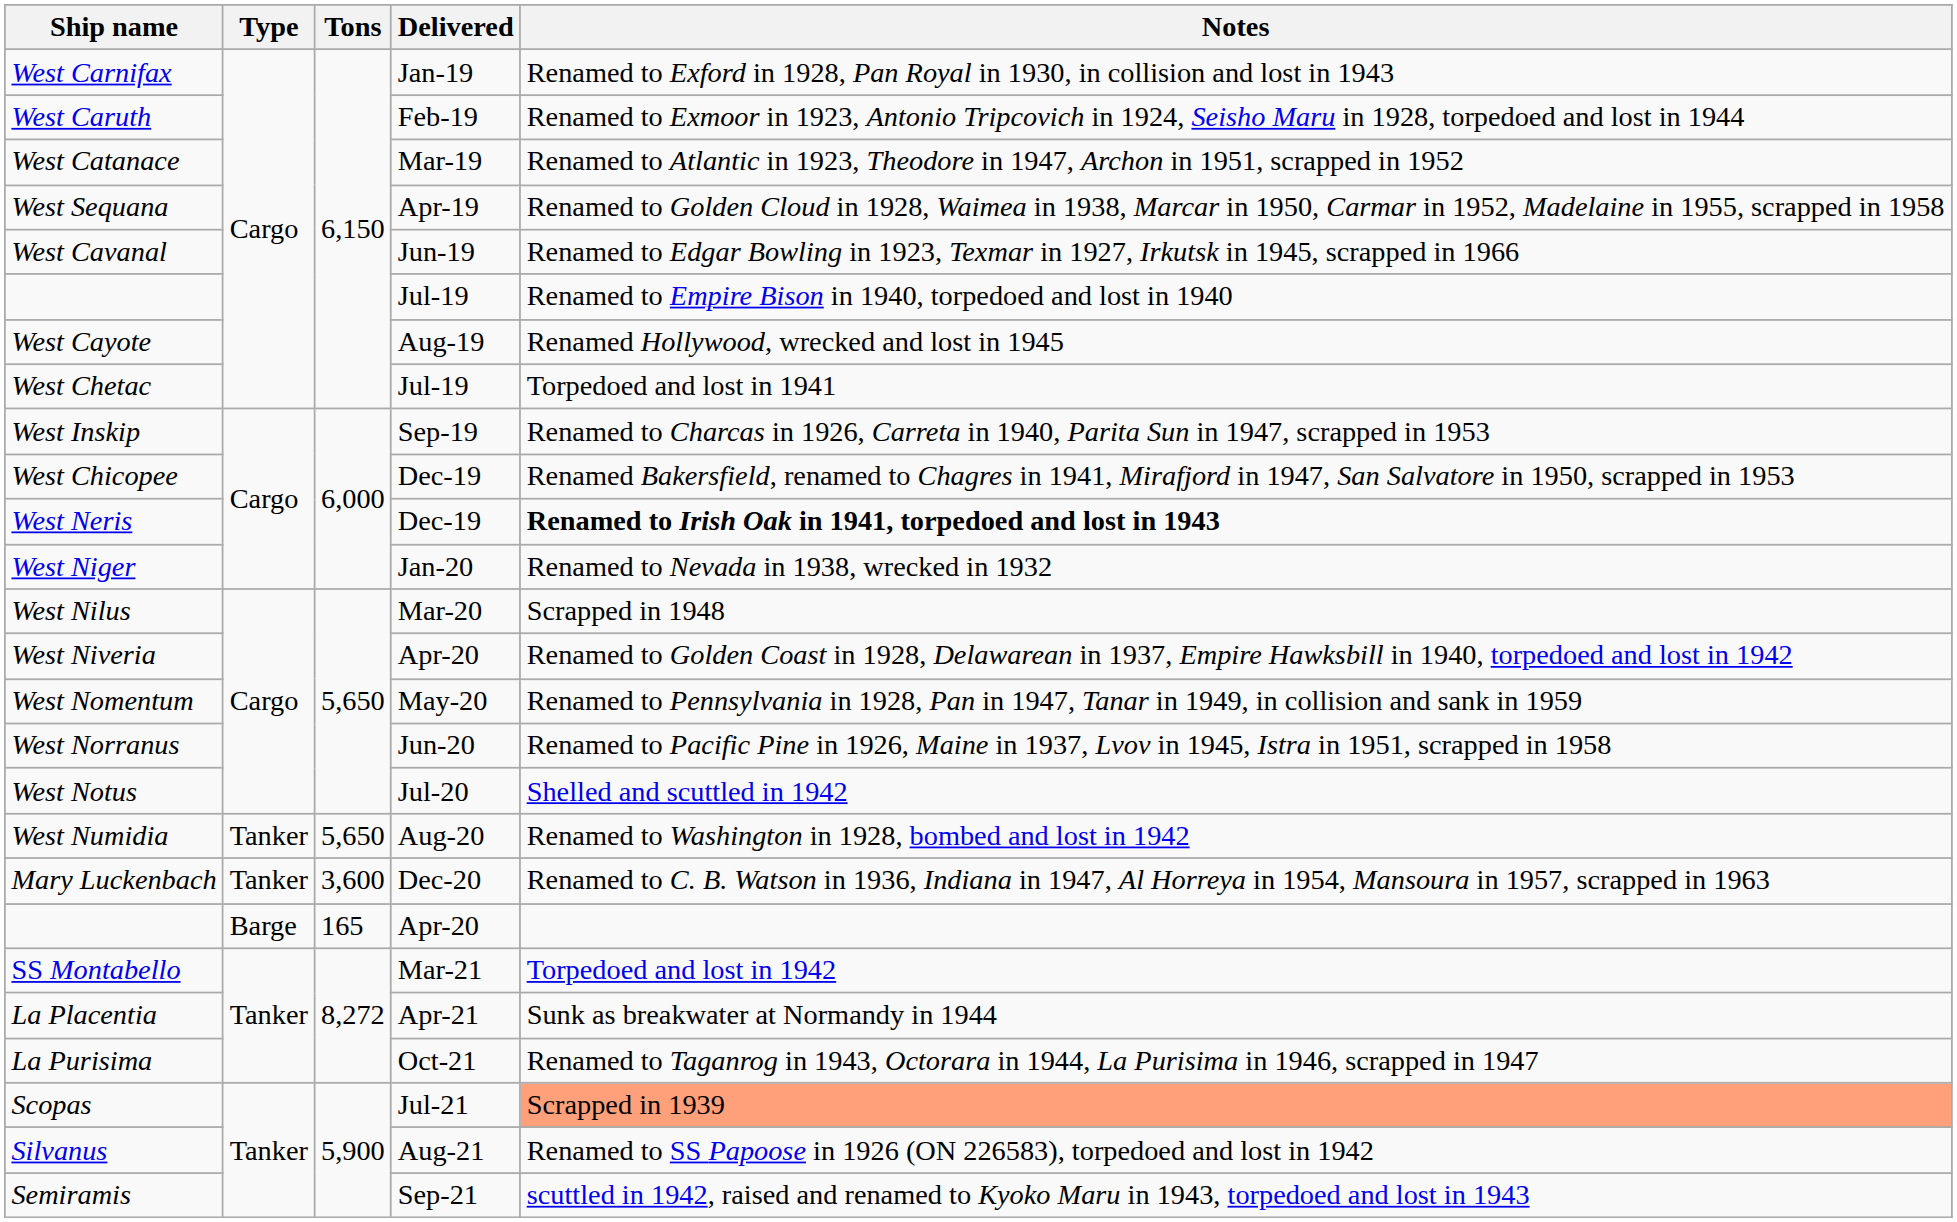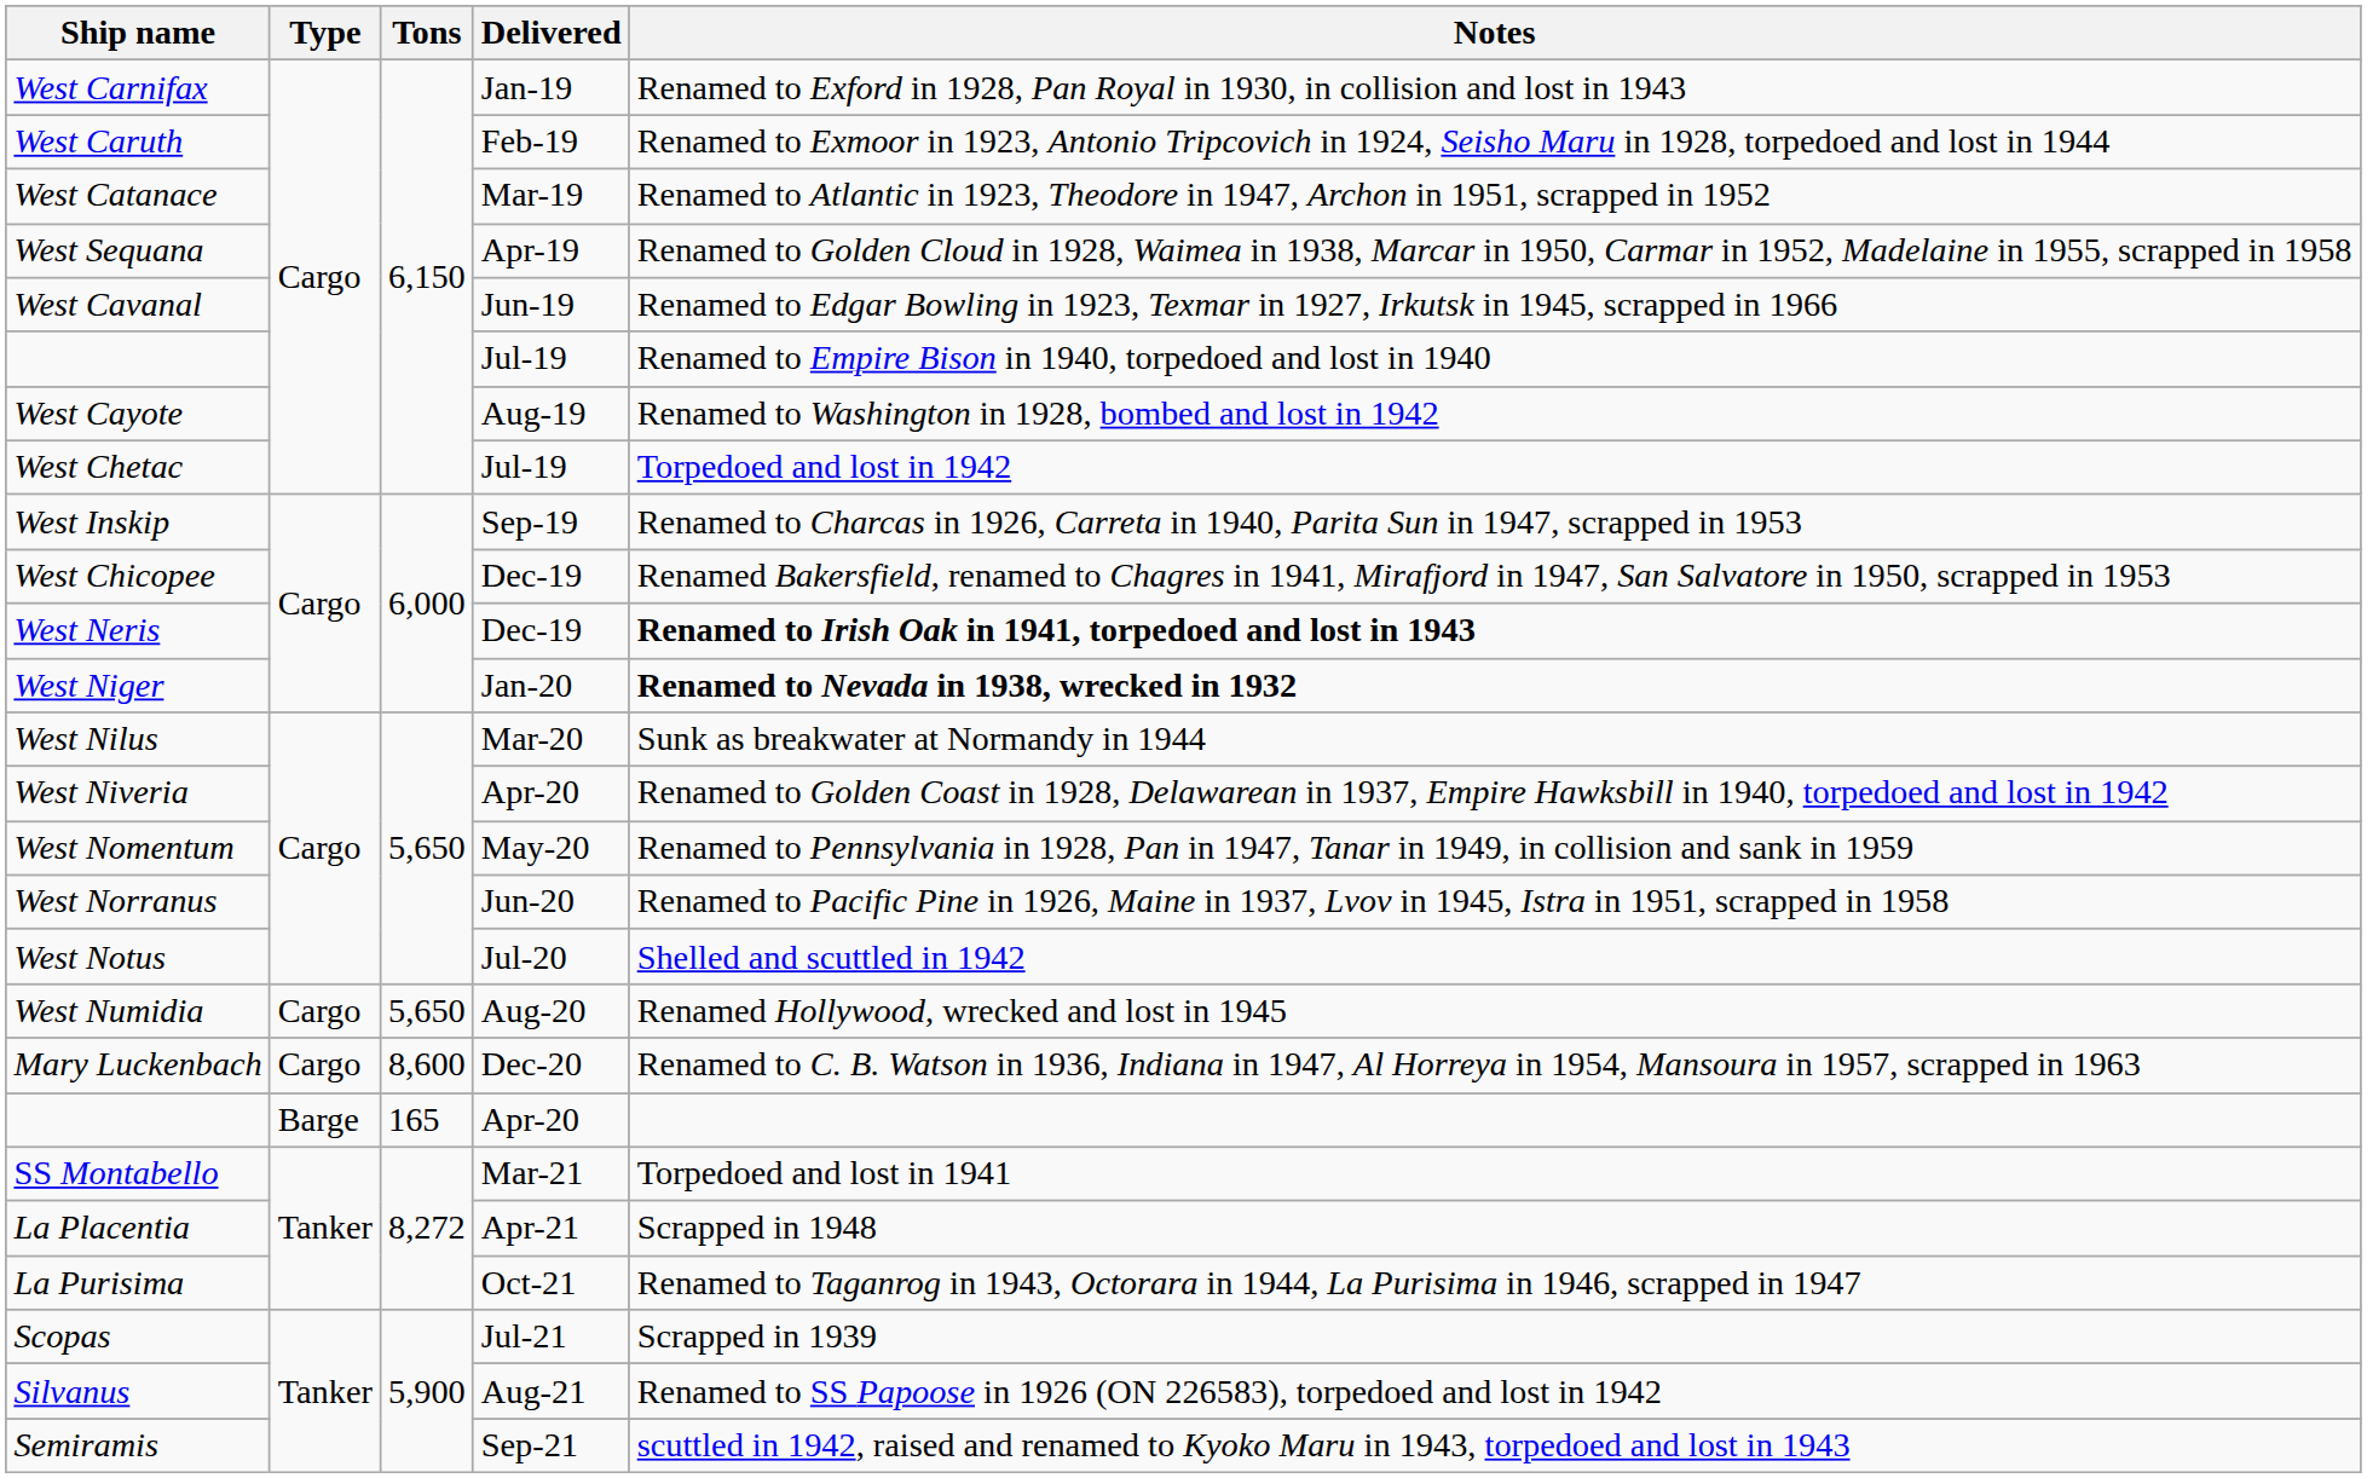West Cayote | Notes: Renamed Hollywood, wrecked and lost in 1945 -> Renamed to Washington in 1928, bombed and lost in 1942
West Chetac | Notes: Torpedoed and lost in 1941 -> Torpedoed and lost in 1942
West Niger | Notes: normal -> bold
West Nilus | Notes: Scrapped in 1948 -> Sunk as breakwater at Normandy in 1944
West Numidia | Type: Tanker -> Cargo
West Numidia | Notes: Renamed to Washington in 1928, bombed and lost in 1942 -> Renamed Hollywood, wrecked and lost in 1945
Mary Luckenbach | Type: Tanker -> Cargo
Mary Luckenbach | Tons: 3,600 -> 8,600
SS Montabello | Notes: Torpedoed and lost in 1942 -> Torpedoed and lost in 1941
La Placentia | Notes: Sunk as breakwater at Normandy in 1944 -> Scrapped in 1948
Scopas | Notes: lightsalmon background -> no background
